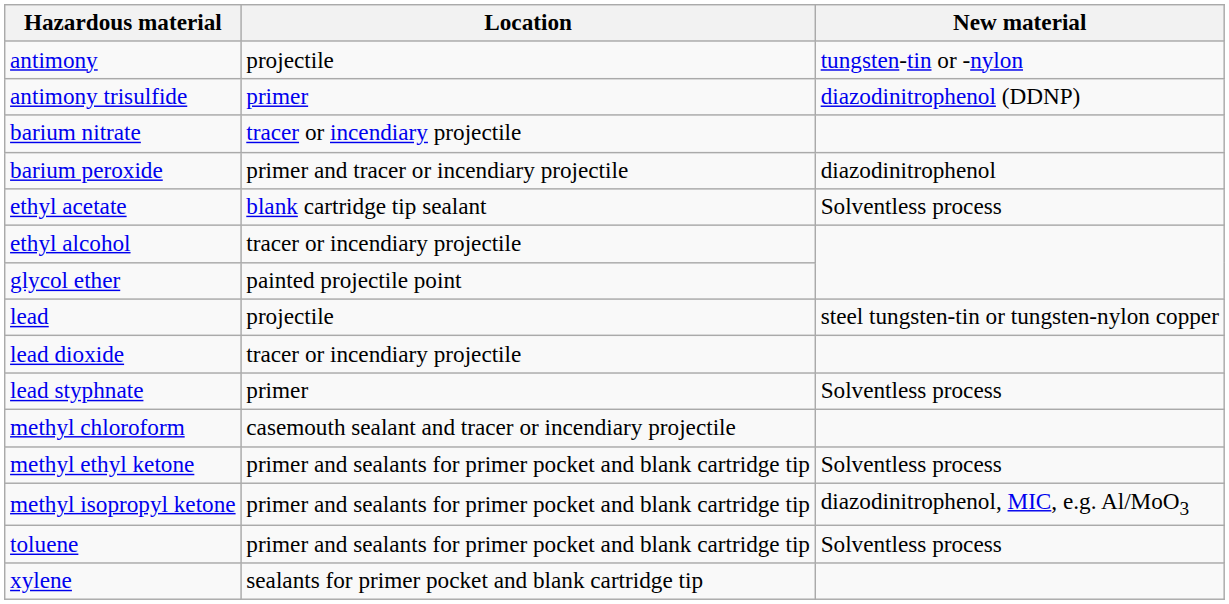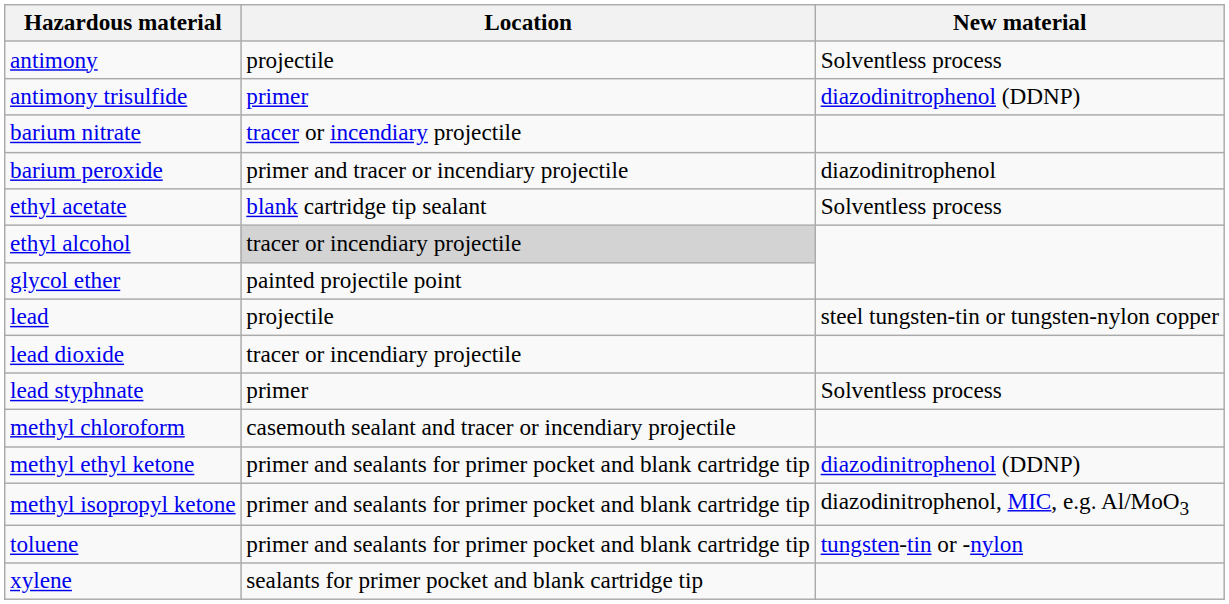antimony | New material: tungsten-tin or -nylon -> Solventless process
ethyl alcohol | Location: no background -> lightgrey background
methyl ethyl ketone | New material: Solventless process -> diazodinitrophenol (DDNP)
toluene | New material: Solventless process -> tungsten-tin or -nylon
